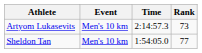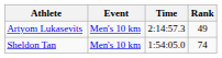Artyom Lukasevits | Rank: 73 -> 49
Sheldon Tan | Rank: 77 -> 74
